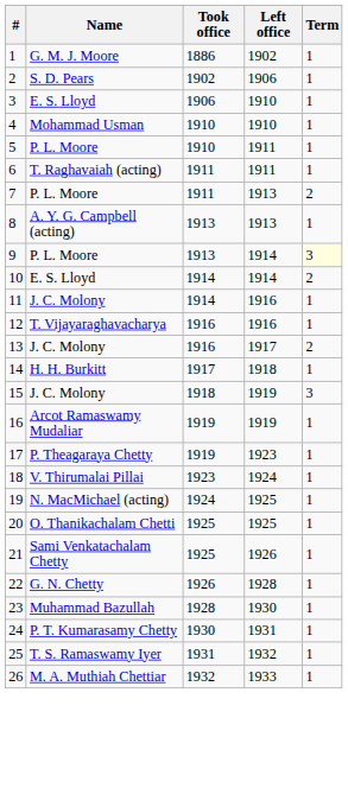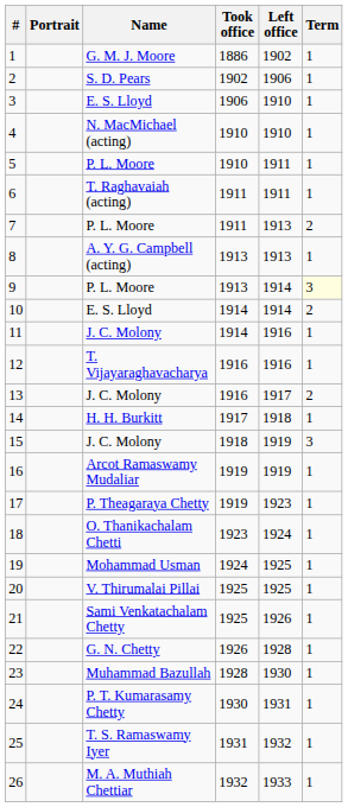+ column: Portrait
4 | Name: Mohammad Usman -> N. MacMichael (acting)
18 | Name: V. Thirumalai Pillai -> O. Thanikachalam Chetti
19 | Name: N. MacMichael (acting) -> Mohammad Usman
20 | Name: O. Thanikachalam Chetti -> V. Thirumalai Pillai
